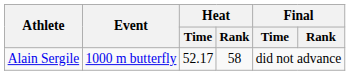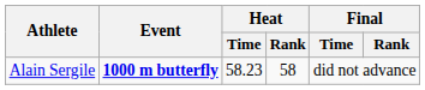Alain Sergile | Event: normal -> bold
Alain Sergile | Heat / Time: 52.17 -> 58.23
